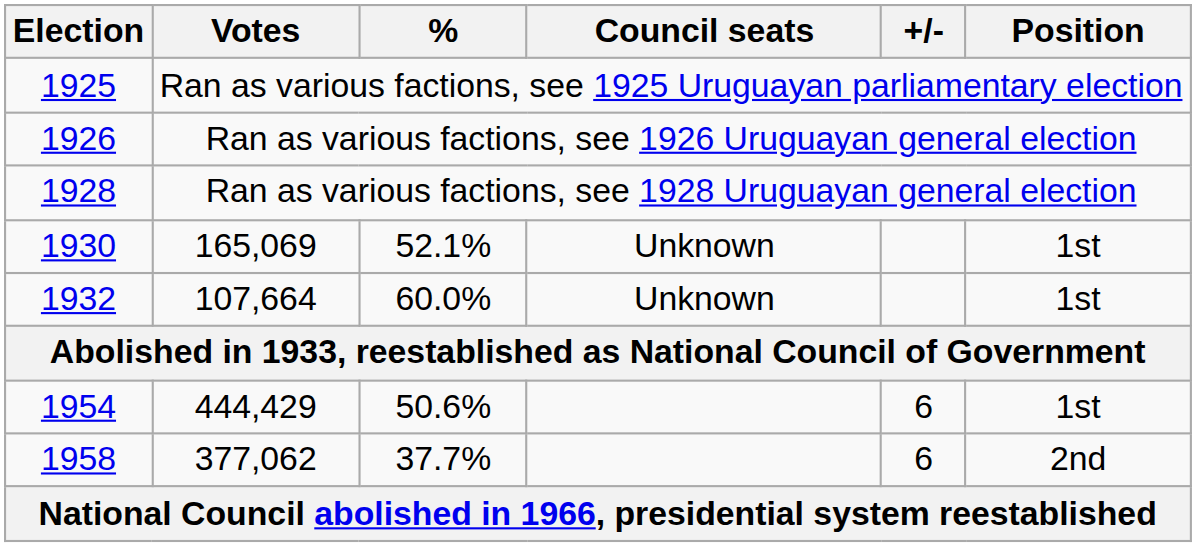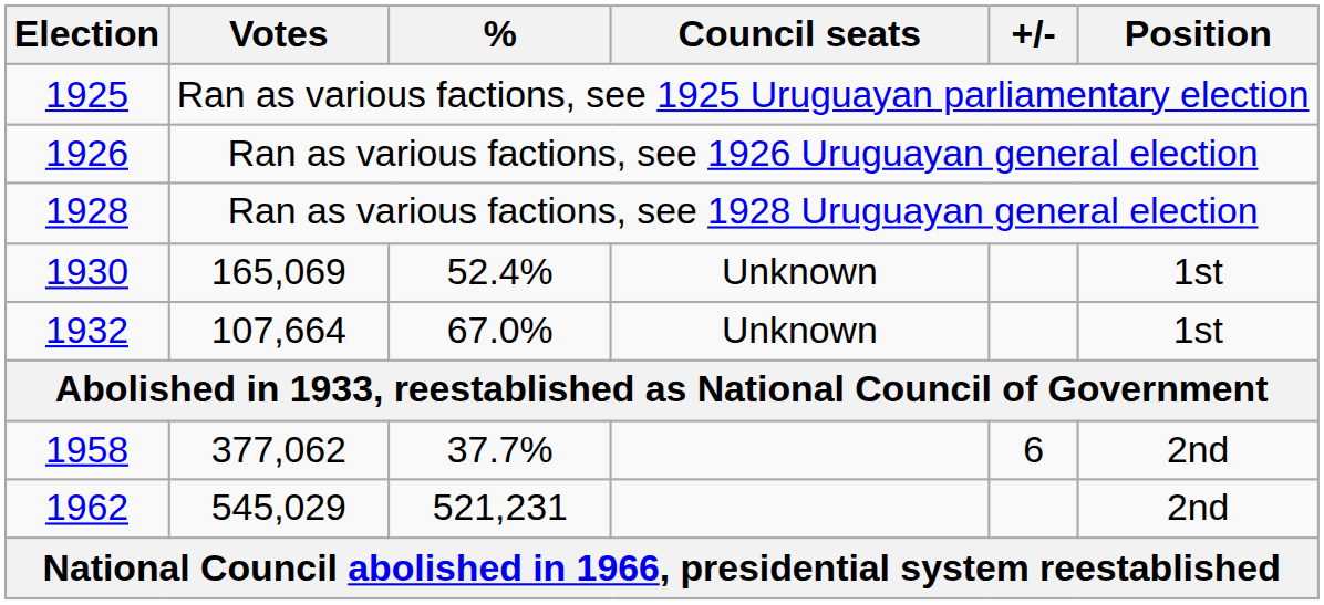1930 | %: 52.1% -> 52.4%
1932 | %: 60.0% -> 67.0%
- row: 1954 | 444,429 | 50.6% | 6 | 1st
+ row: 1962 | 545,029 | 521,231 | 2nd
